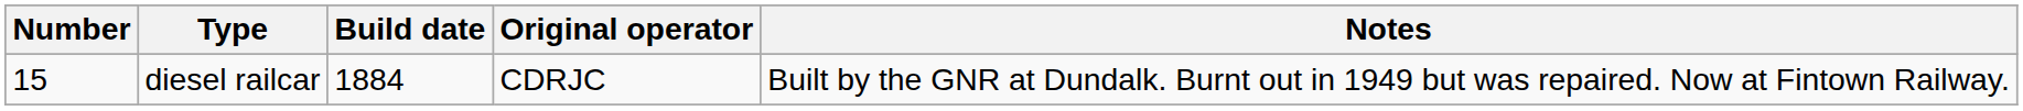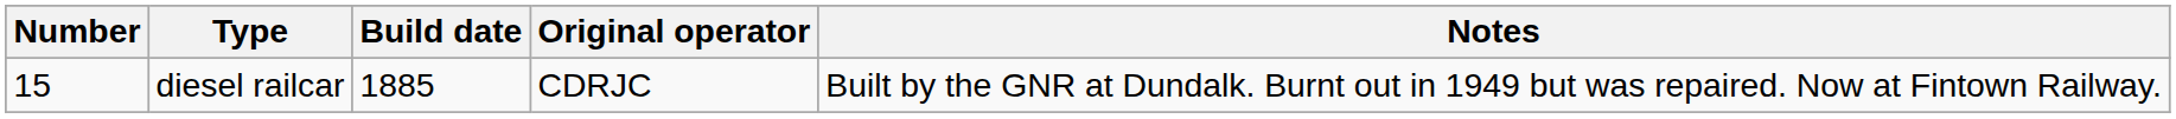diesel railcar | Build date: 1884 -> 1885
